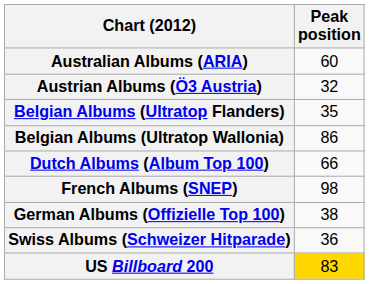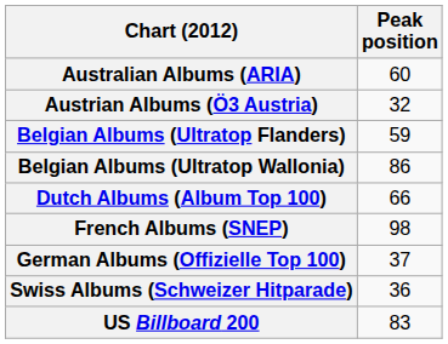Belgian Albums (Ultratop Flanders) | Peak position: 35 -> 59
German Albums (Offizielle Top 100) | Peak position: 38 -> 37
US Billboard 200 | Peak position: gold background -> no background
